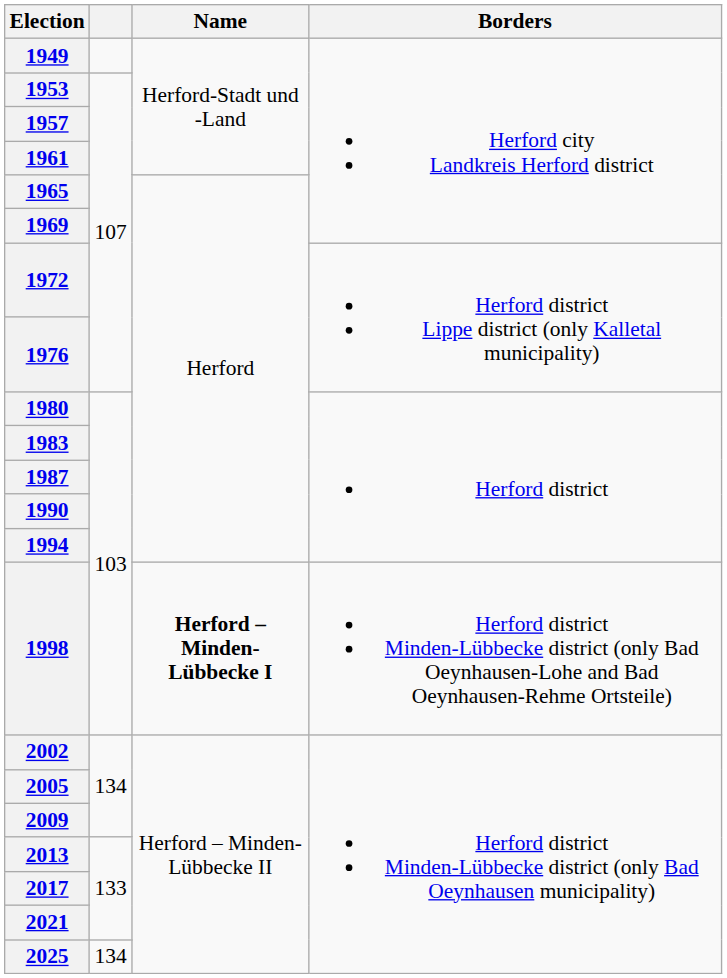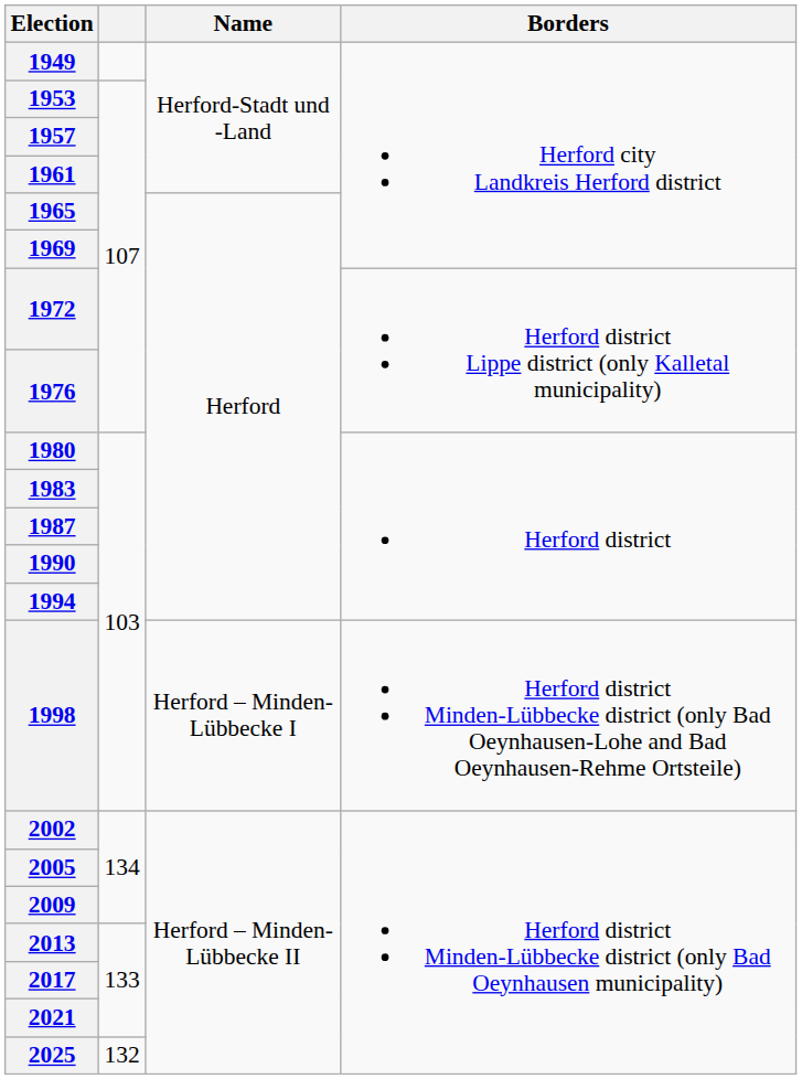1998 | Name: bold -> normal
2025 | column 2: 134 -> 132
